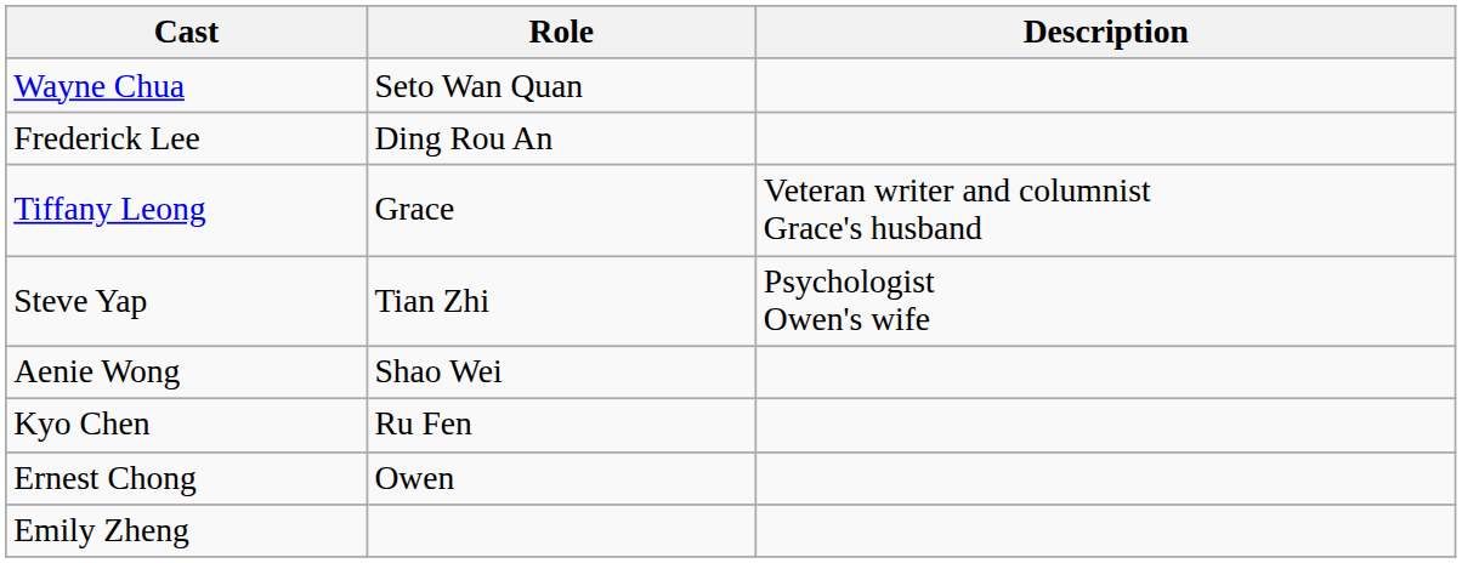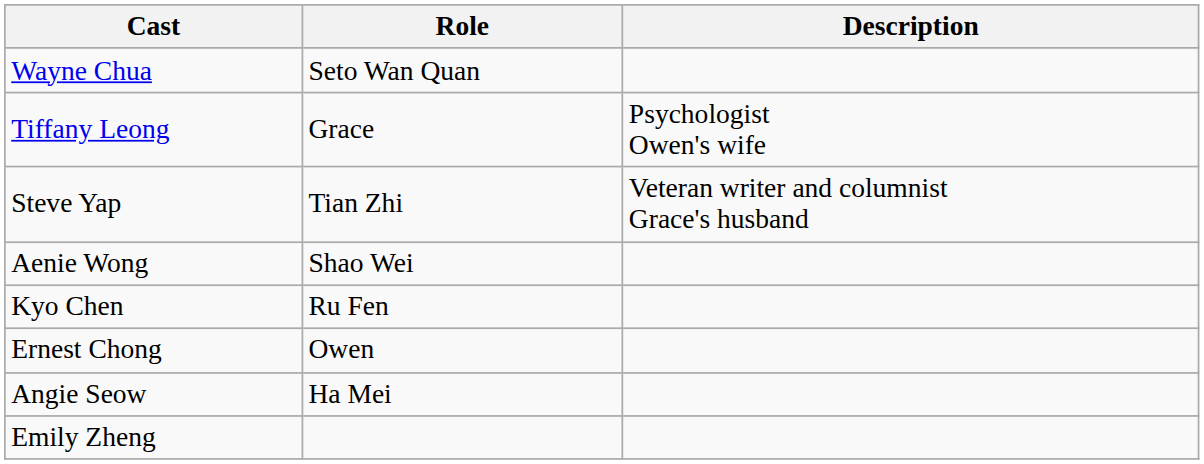- row: Frederick Lee | Ding Rou An
Tiffany Leong | Description: Veteran writer and columnist Grace's husband -> Psychologist Owen's wife
Steve Yap | Description: Psychologist Owen's wife -> Veteran writer and columnist Grace's husband
+ row: Angie Seow | Ha Mei
